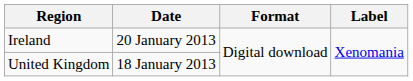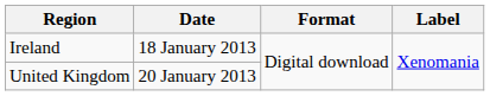Ireland | Date: 20 January 2013 -> 18 January 2013
United Kingdom | Date: 18 January 2013 -> 20 January 2013
